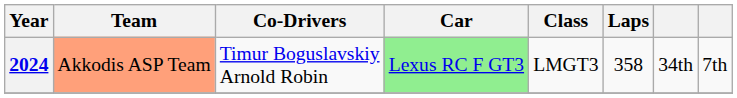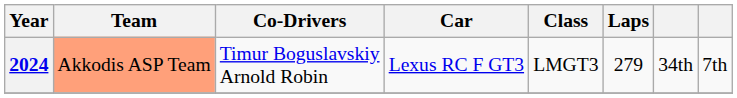2024 | Car: lightgreen background -> no background
2024 | Laps: 358 -> 279
